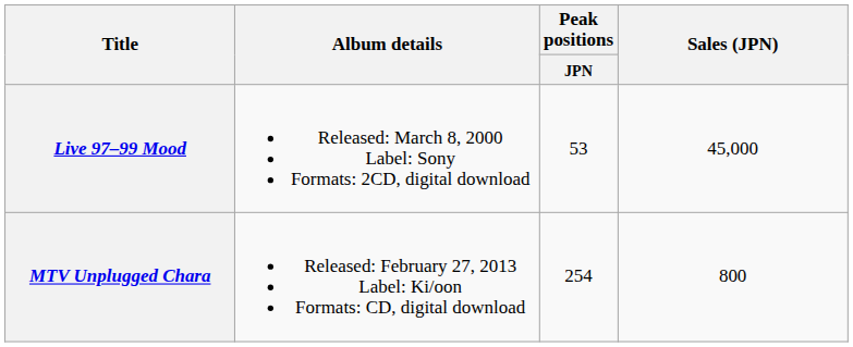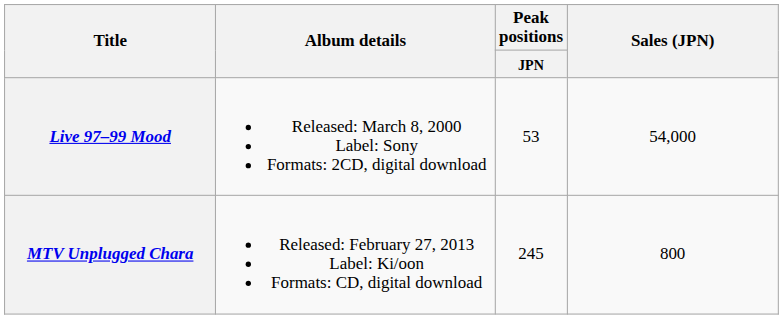Live 97–99 Mood | Sales (JPN): 45,000 -> 54,000
MTV Unplugged Chara | Peak positions / JPN: 254 -> 245
